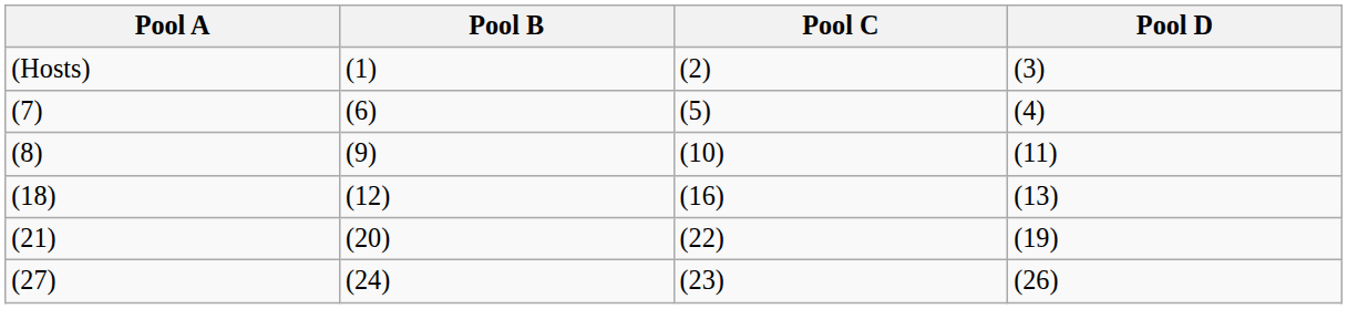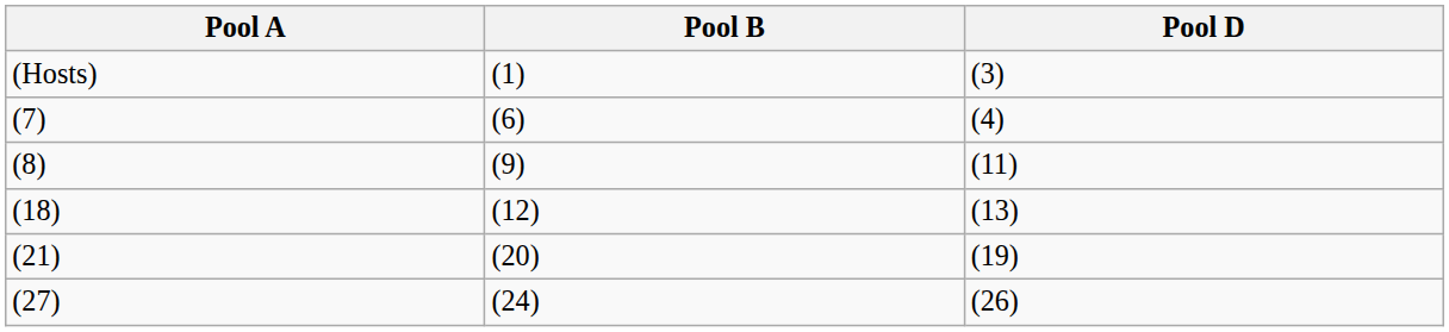- column: Pool C | (2) | (5) | (10) | (16) | (22) | (23)
